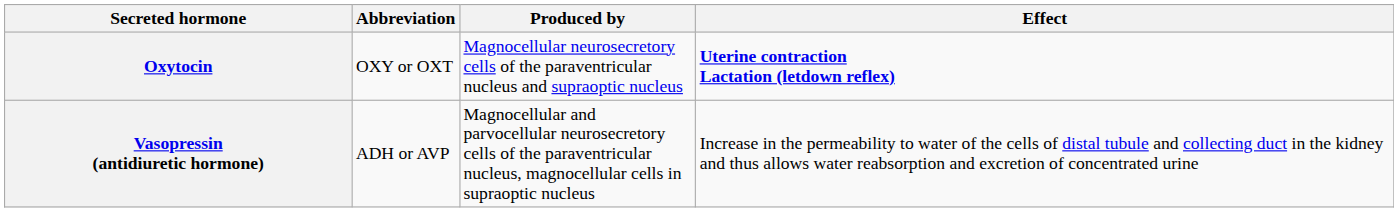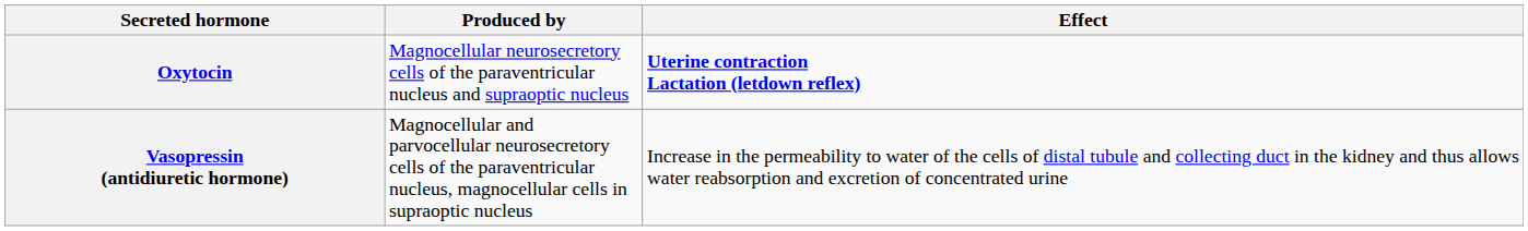- column: Abbreviation | OXY or OXT | ADH or AVP
